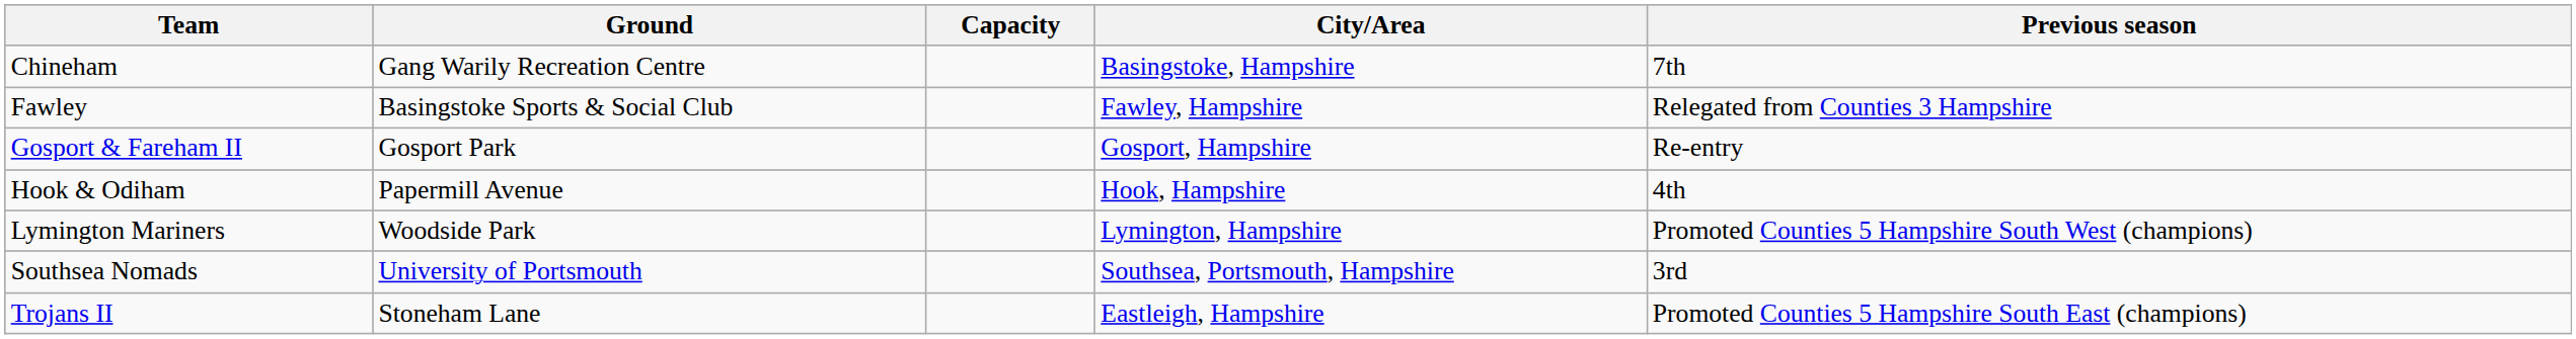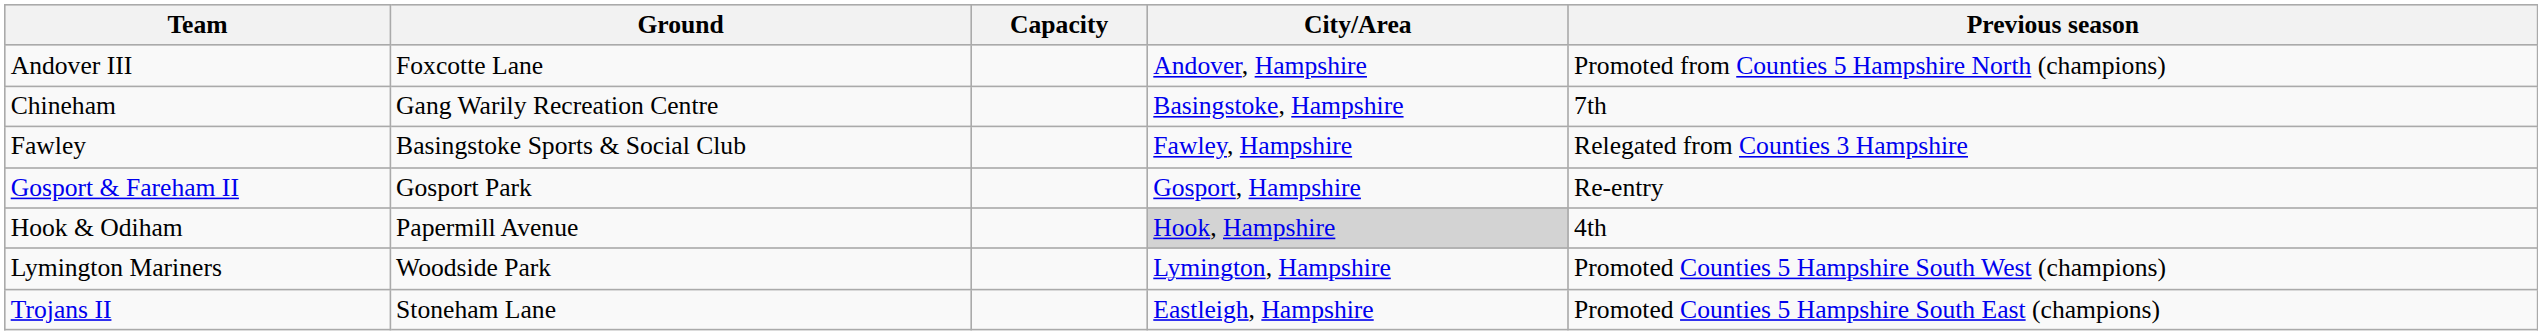+ row: Andover III | Foxcotte Lane | Andover, Hampshire | Promoted from Counties 5 Hampshire North (champions)
Hook & Odiham | City/Area: no background -> lightgrey background
- row: Southsea Nomads | University of Portsmouth | Southsea, Portsmouth, Hampshire | 3rd
